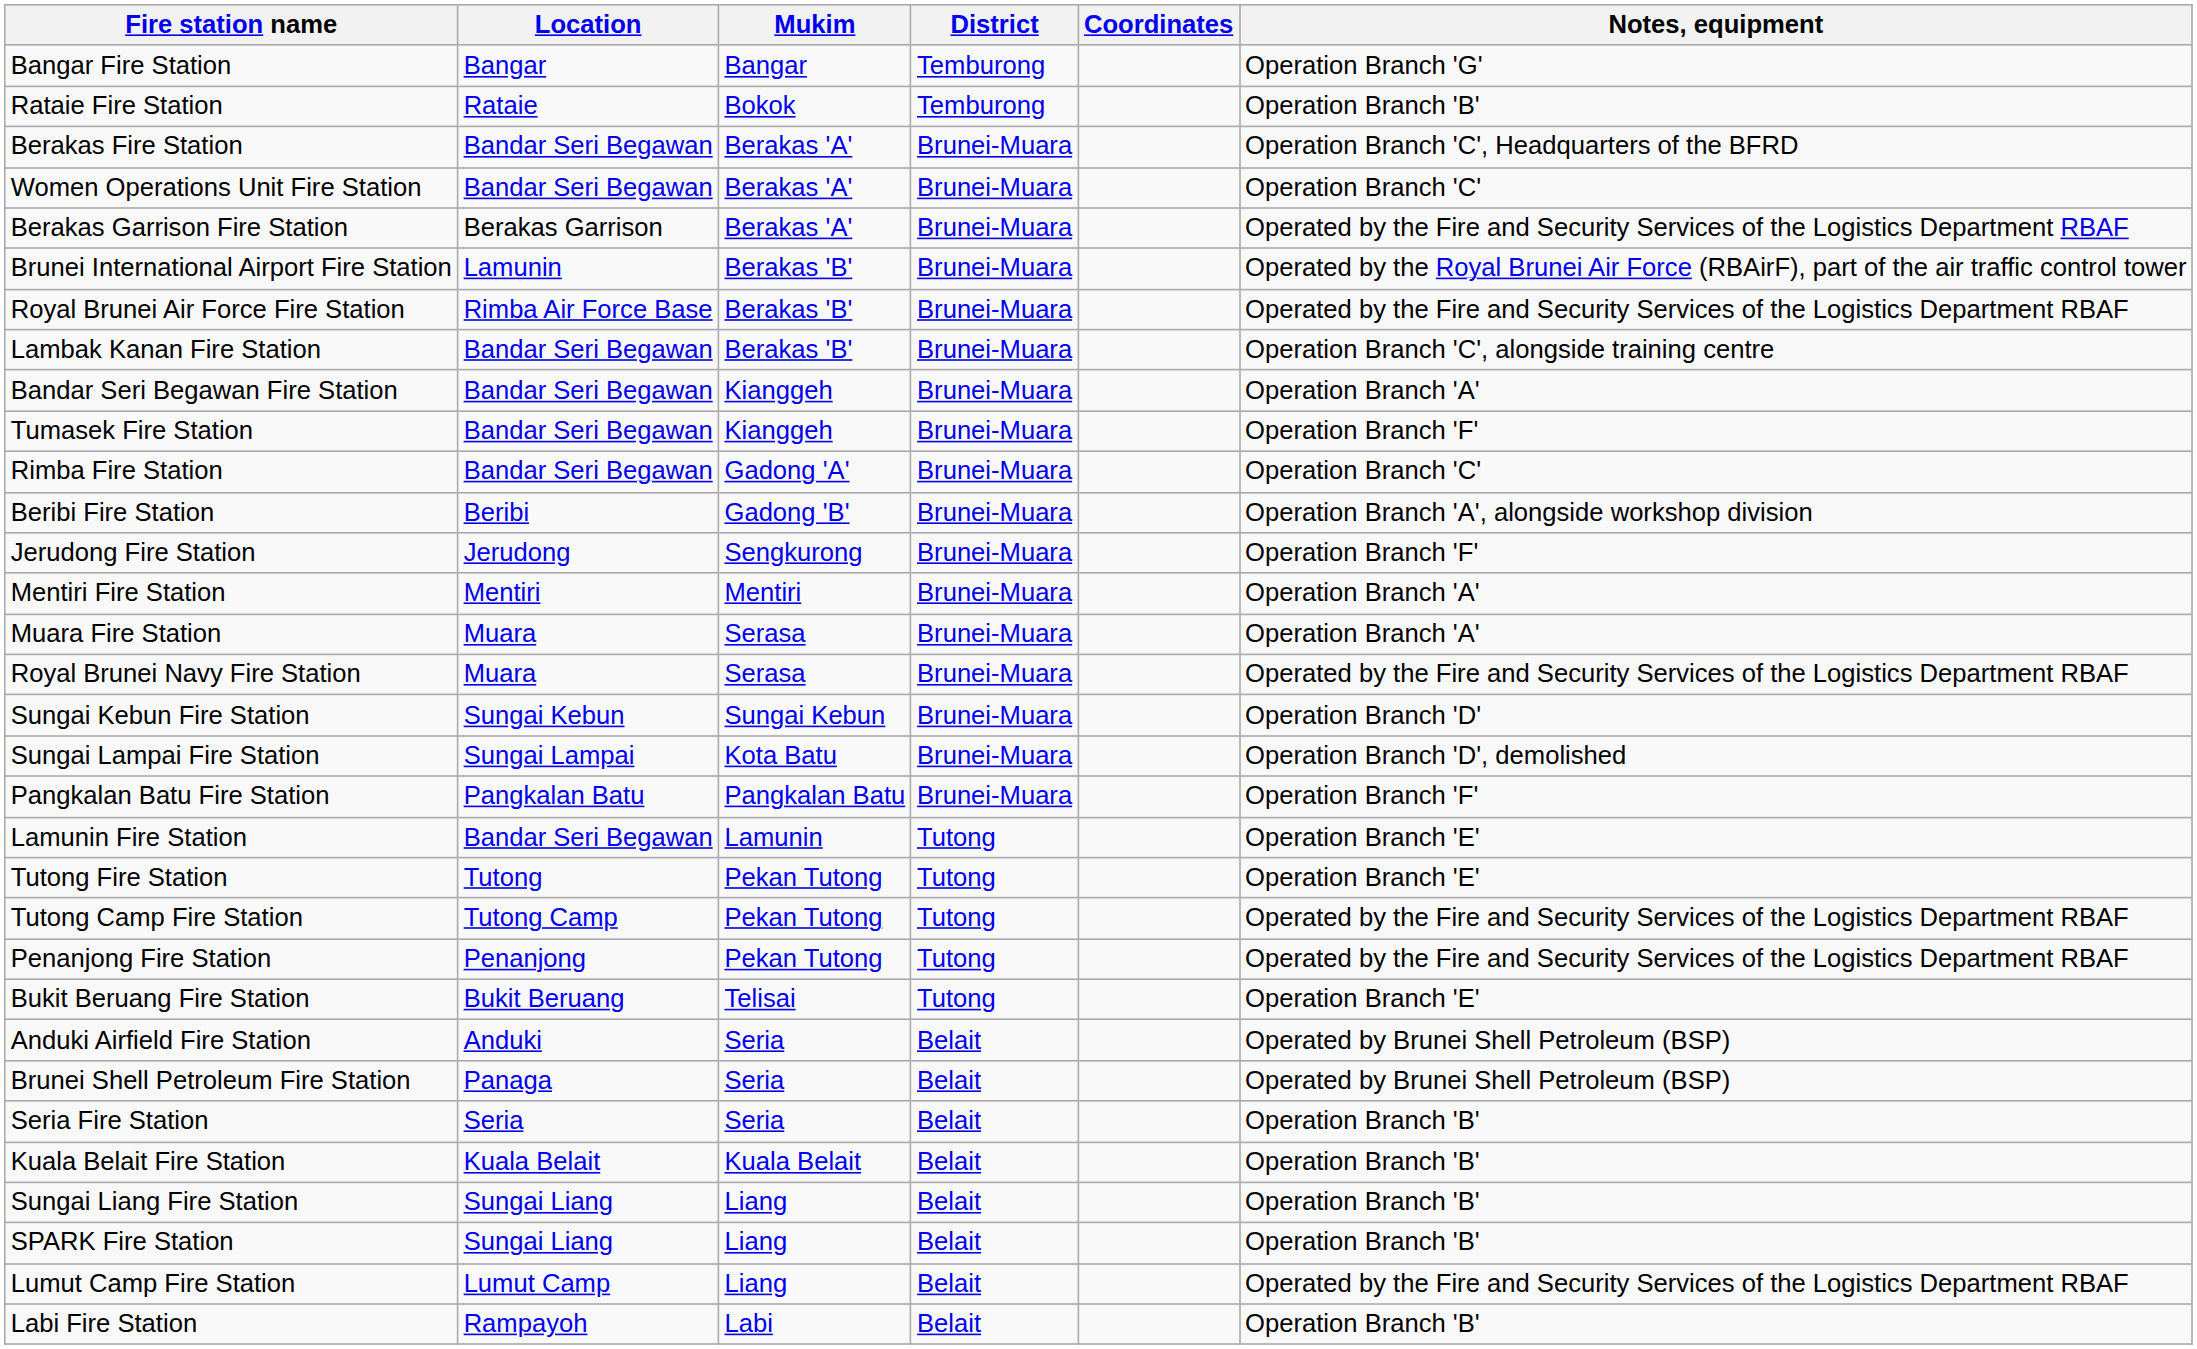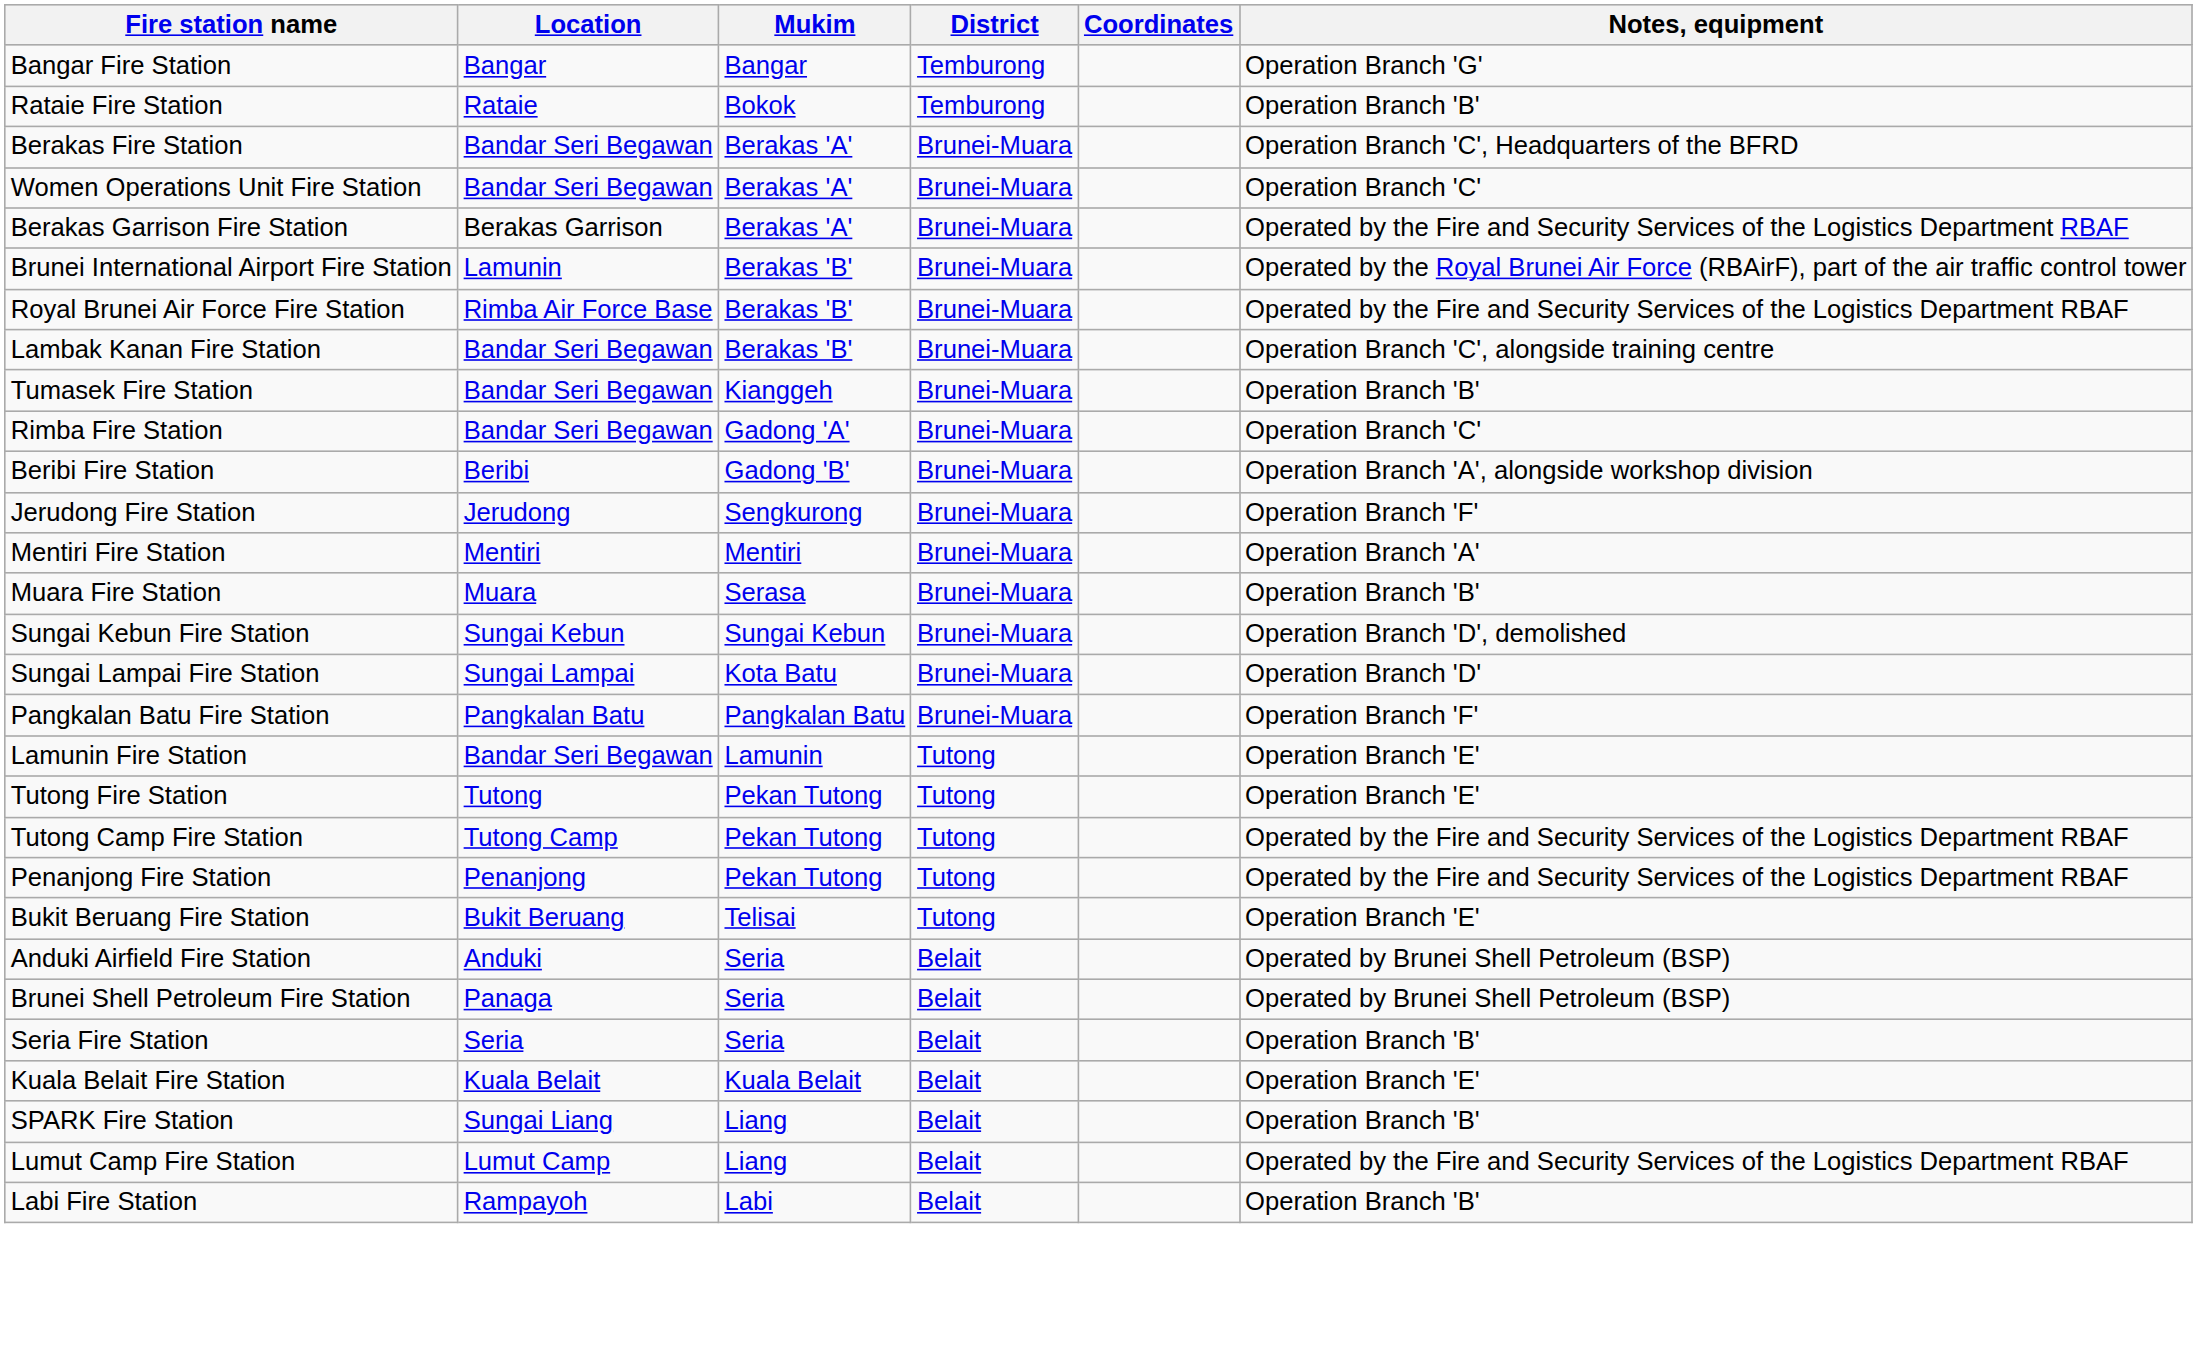- row: Bandar Seri Begawan Fire Station | Bandar Seri Begawan | Kianggeh | Brunei-Muara | Operation Branch 'A'
Tumasek Fire Station | Notes, equipment: Operation Branch 'F' -> Operation Branch 'B'
Muara Fire Station | Notes, equipment: Operation Branch 'A' -> Operation Branch 'B'
- row: Royal Brunei Navy Fire Station | Muara | Serasa | Brunei-Muara | Operated by the Fire and Security Services of the Logistics Department RBAF
Sungai Kebun Fire Station | Notes, equipment: Operation Branch 'D' -> Operation Branch 'D', demolished
Sungai Lampai Fire Station | Notes, equipment: Operation Branch 'D', demolished -> Operation Branch 'D'
Kuala Belait Fire Station | Notes, equipment: Operation Branch 'B' -> Operation Branch 'E'
- row: Sungai Liang Fire Station | Sungai Liang | Liang | Belait | Operation Branch 'B'
